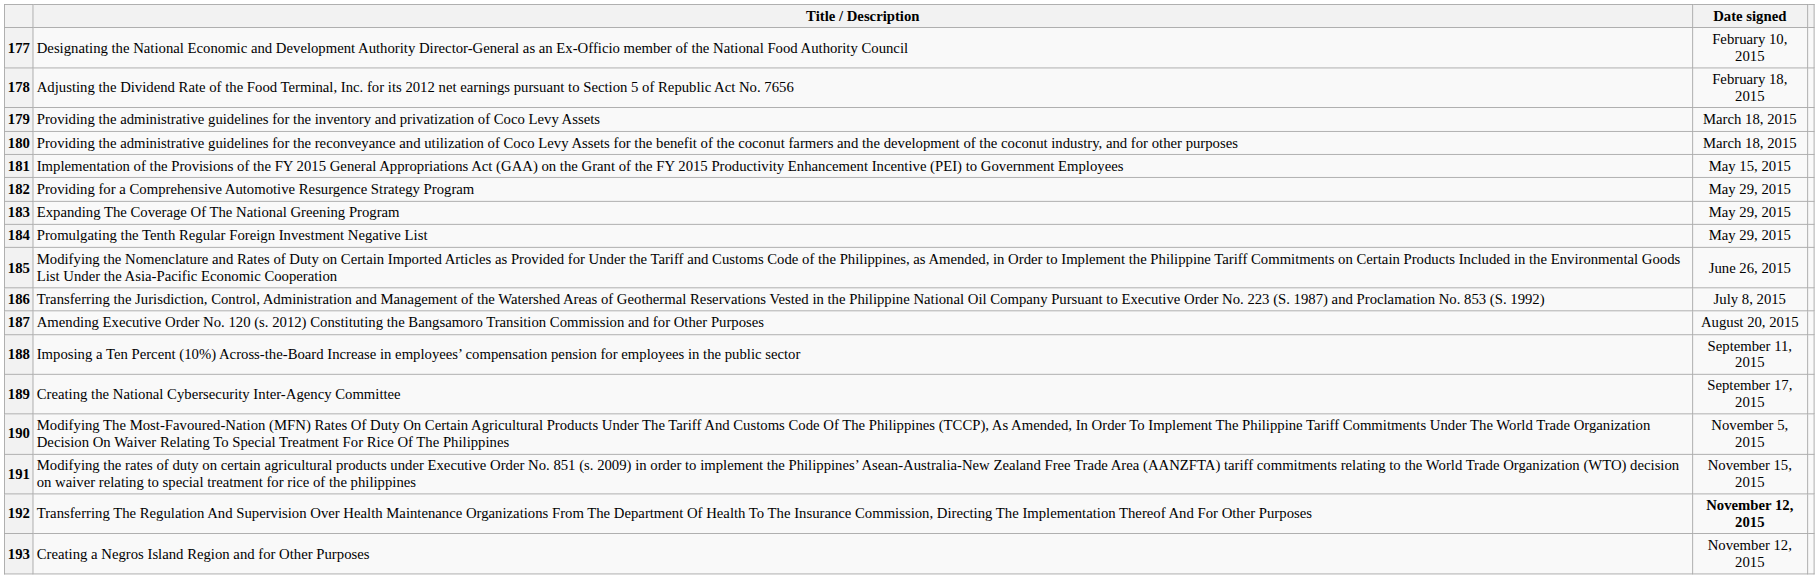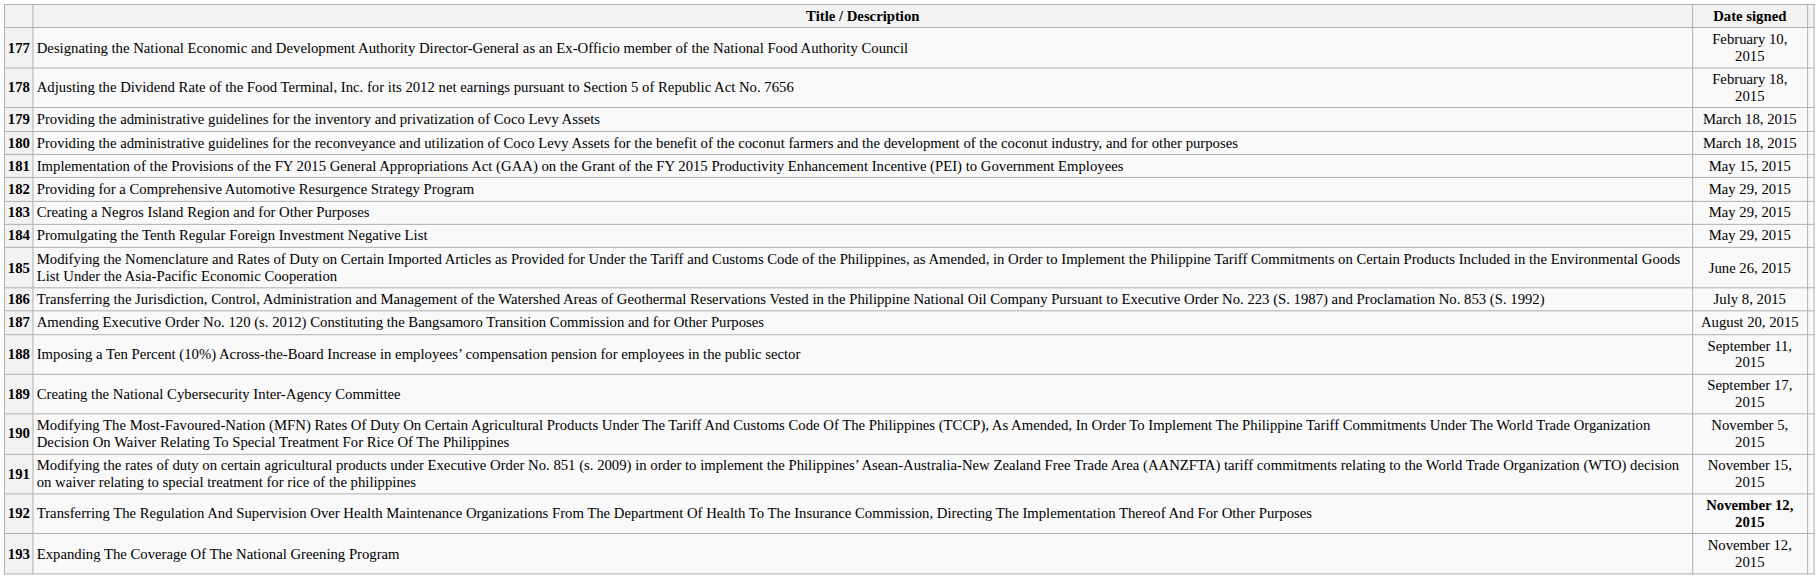183 | Title / Description: Expanding The Coverage Of The National Greening Program -> Creating a Negros Island Region and for Other Purposes
193 | Title / Description: Creating a Negros Island Region and for Other Purposes -> Expanding The Coverage Of The National Greening Program
